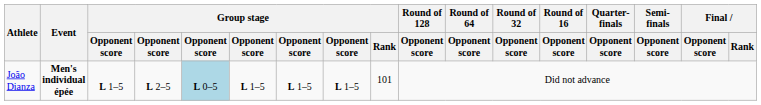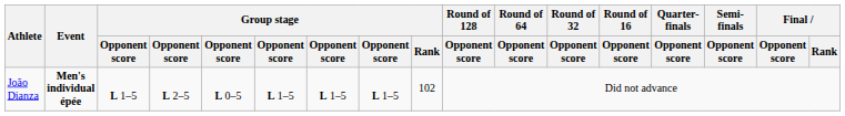João Dianza | column 5: lightblue background -> no background
João Dianza | Group stage / Rank: 101 -> 102
